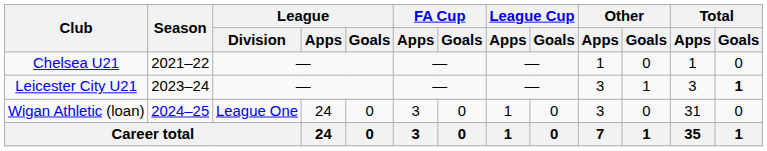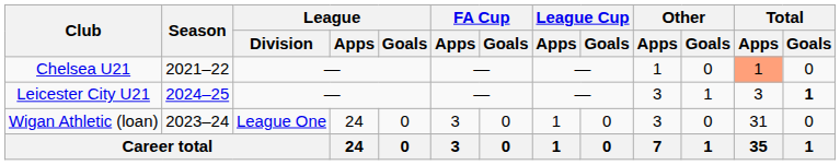Chelsea U21 | Total / Apps: no background -> lightsalmon background
Leicester City U21 | Season: 2023–24 -> 2024–25
Wigan Athletic (loan) | Season: 2024–25 -> 2023–24
